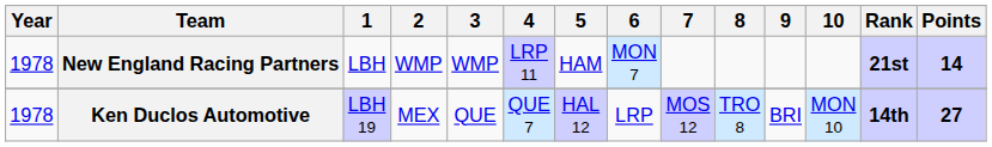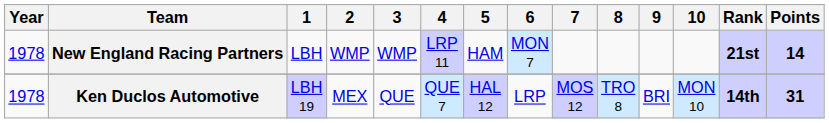Ken Duclos Automotive | Points: 27 -> 31
